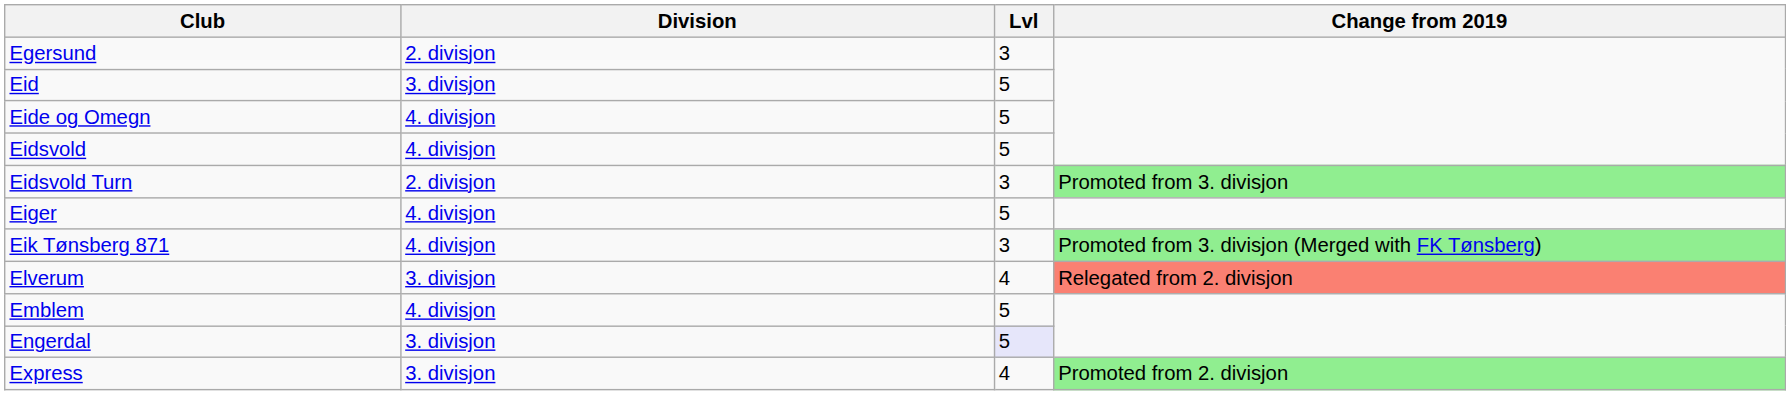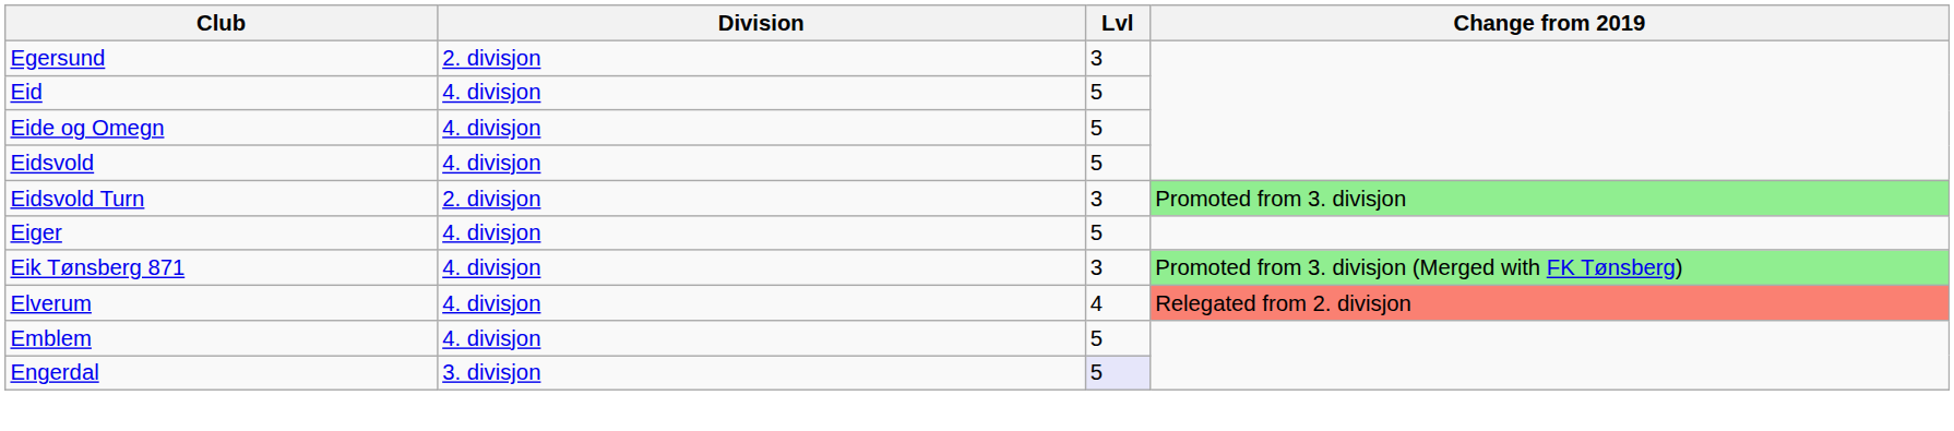Eid | Division: 3. divisjon -> 4. divisjon
Elverum | Division: 3. divisjon -> 4. divisjon
- row: Express | 3. divisjon | 4 | Promoted from 2. divisjon
